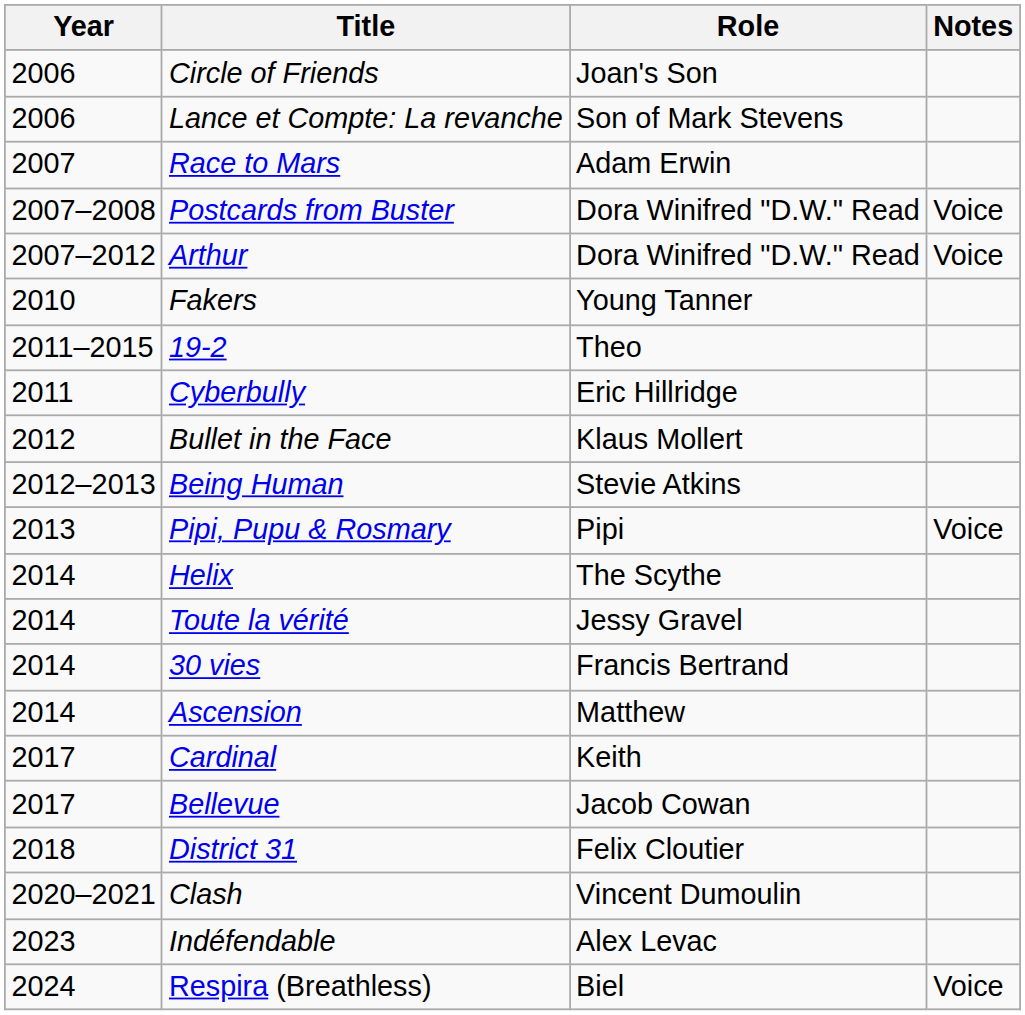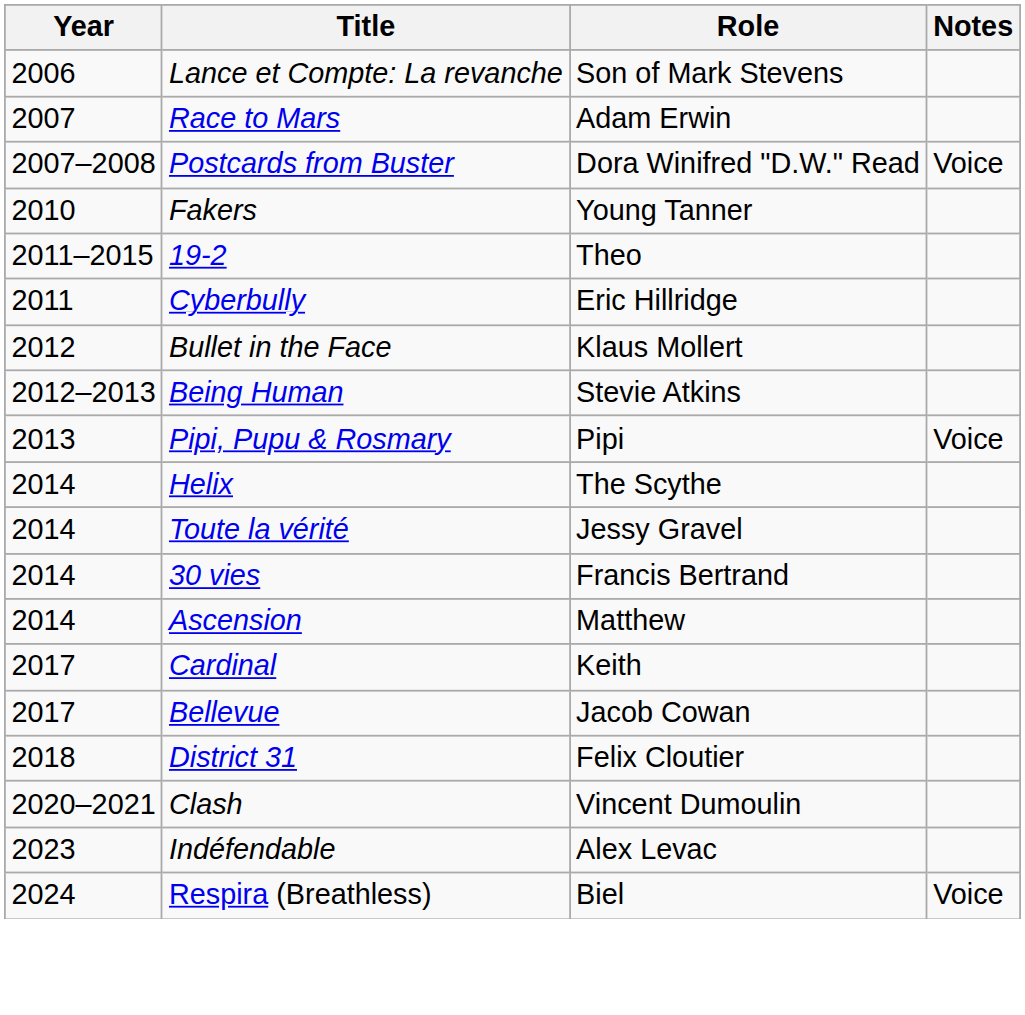- row: 2006 | Circle of Friends | Joan's Son
- row: 2007–2012 | Arthur | Dora Winifred "D.W." Read | Voice
